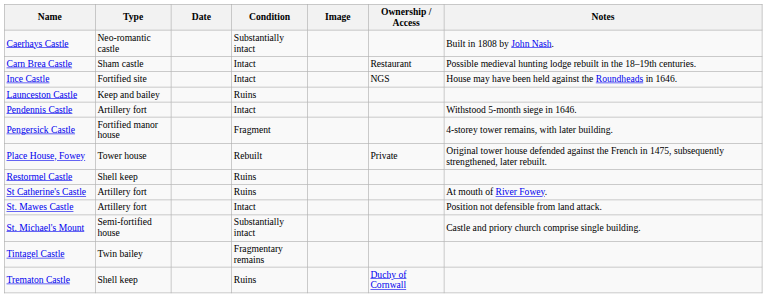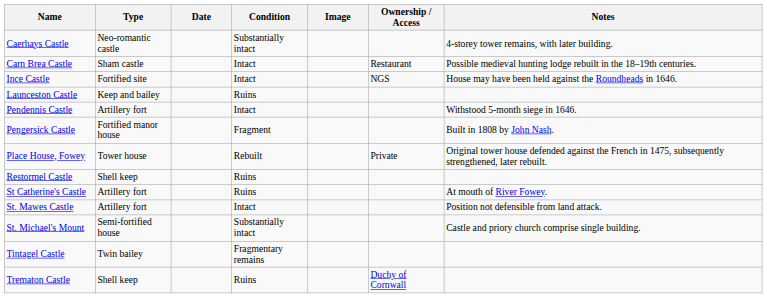Caerhays Castle | Notes: Built in 1808 by John Nash. -> 4-storey tower remains, with later building.
Pengersick Castle | Notes: 4-storey tower remains, with later building. -> Built in 1808 by John Nash.
